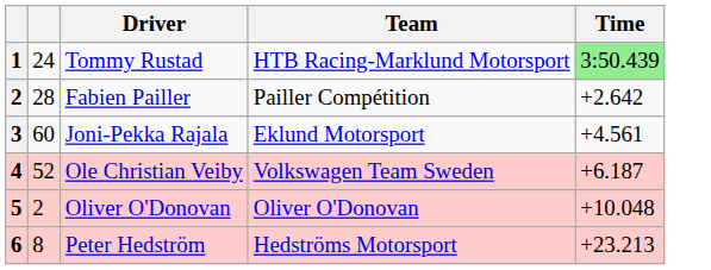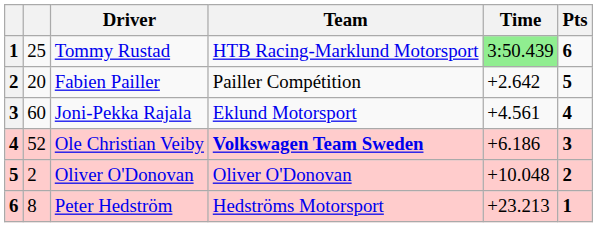+ column: Pts | 6 | 5 | 4 | 3 | 2 | 1
Tommy Rustad | column 2: 24 -> 25
Fabien Pailler | column 2: 28 -> 20
Ole Christian Veiby | Team: normal -> bold
Ole Christian Veiby | Time: +6.187 -> +6.186
